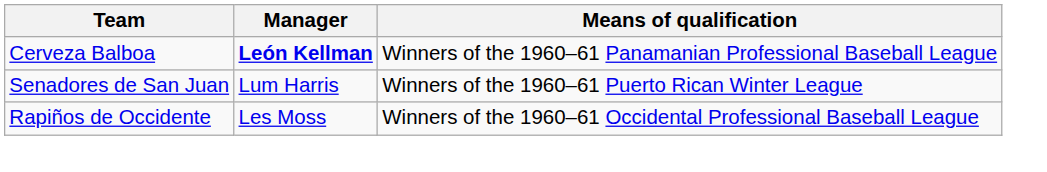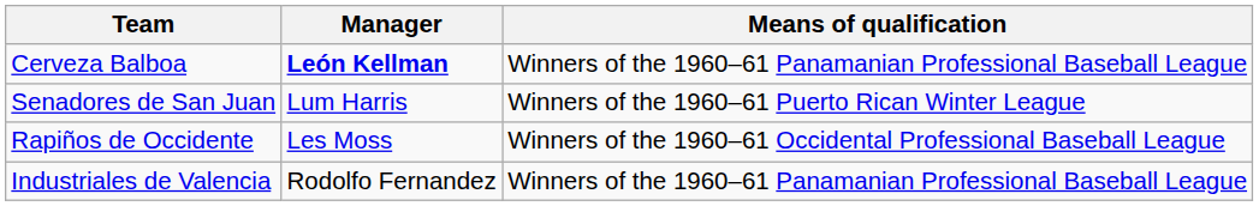+ row: Industriales de Valencia | Rodolfo Fernandez | Winners of the 1960–61 Panamanian Professional Baseball League
